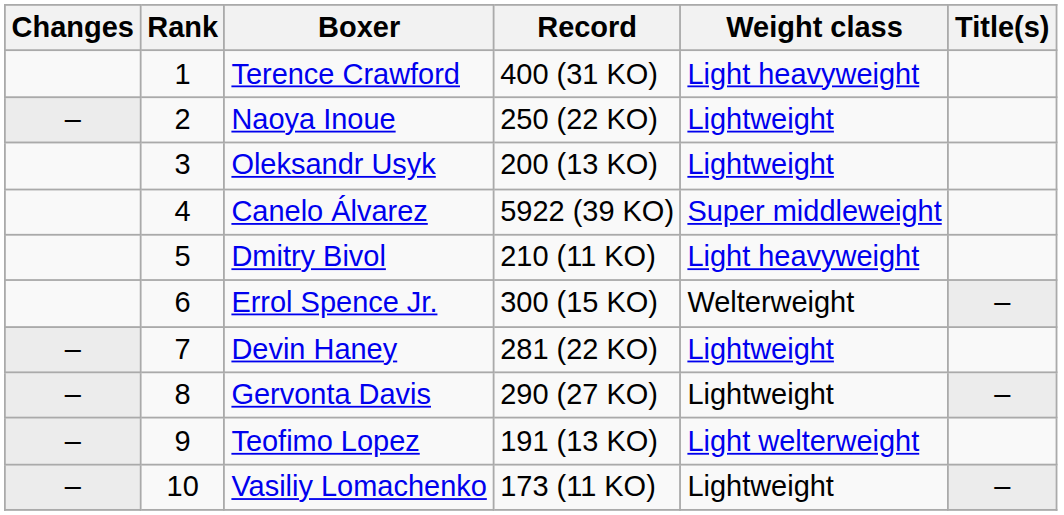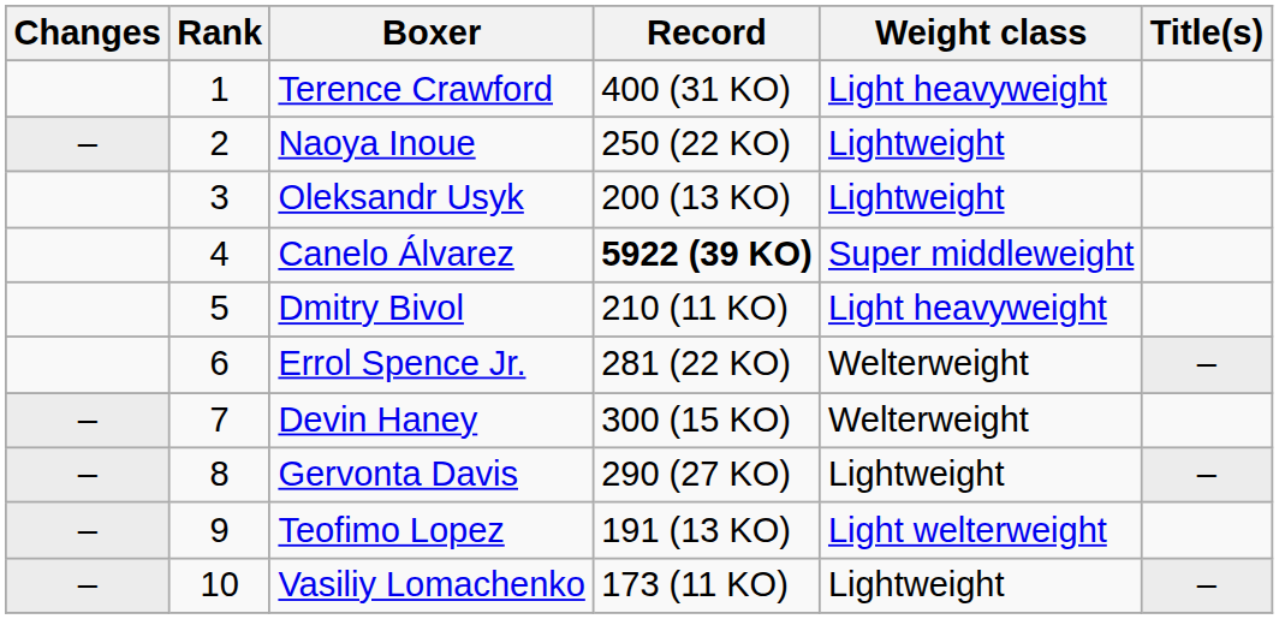Canelo Álvarez | Record: normal -> bold
Errol Spence Jr. | Record: 300 (15 KO) -> 281 (22 KO)
Devin Haney | Record: 281 (22 KO) -> 300 (15 KO)
Devin Haney | Weight class: Lightweight -> Welterweight
